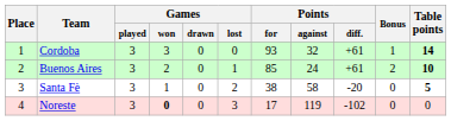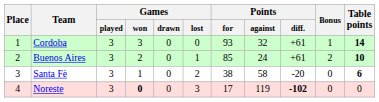Santa Fè | Table points: 5 -> 6
Noreste | Points / diff.: normal -> bold
